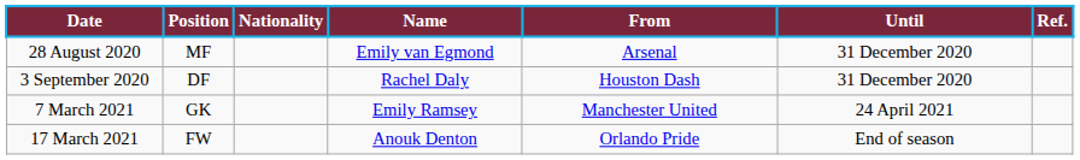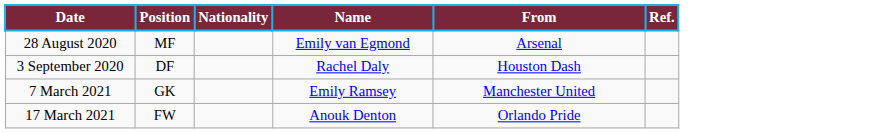- column: Until | 31 December 2020 | 31 December 2020 | 24 April 2021 | End of season
